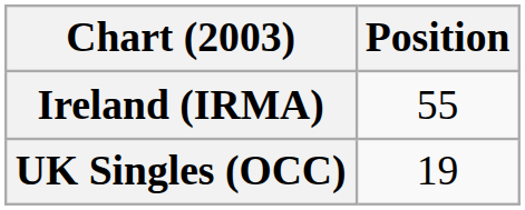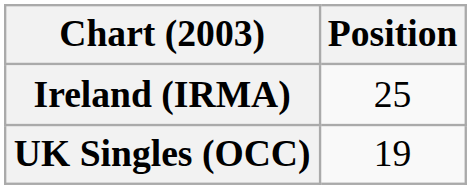Ireland (IRMA) | Position: 55 -> 25
